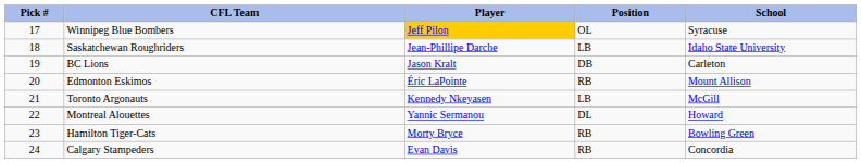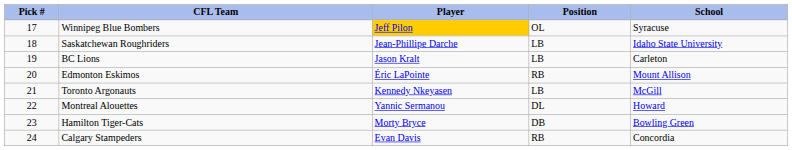BC Lions | Position: DB -> LB
Hamilton Tiger-Cats | Position: RB -> DB
